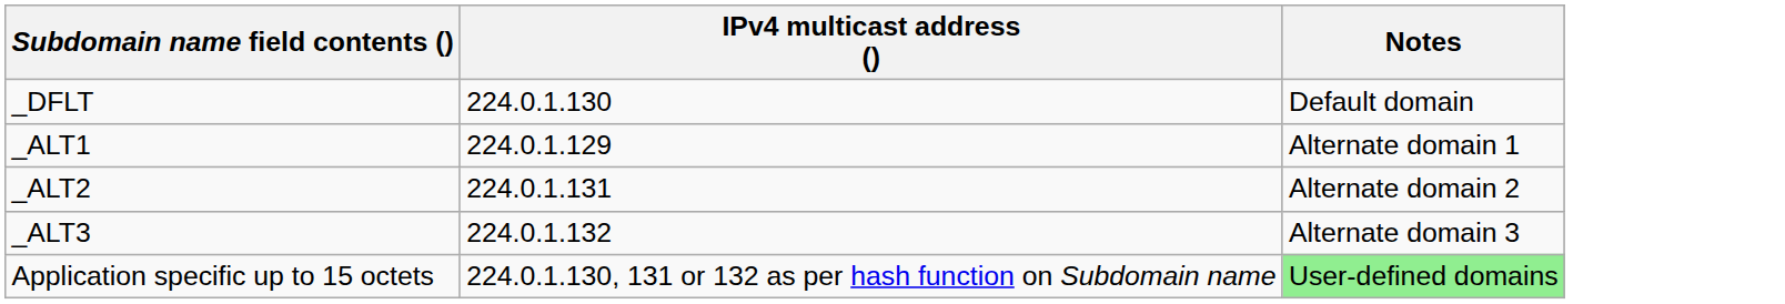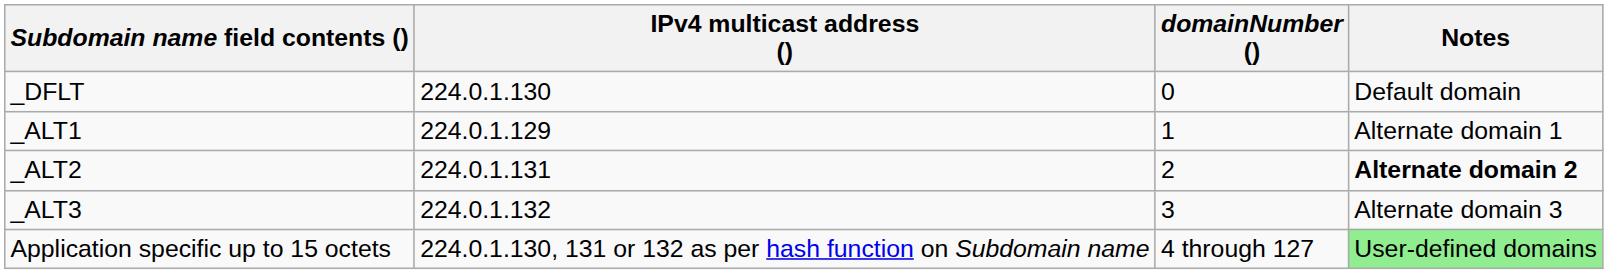+ column: domainNumber () | 0 | 1 | 2 | 3 | 4 through 127
_ALT2 | Notes: normal -> bold
